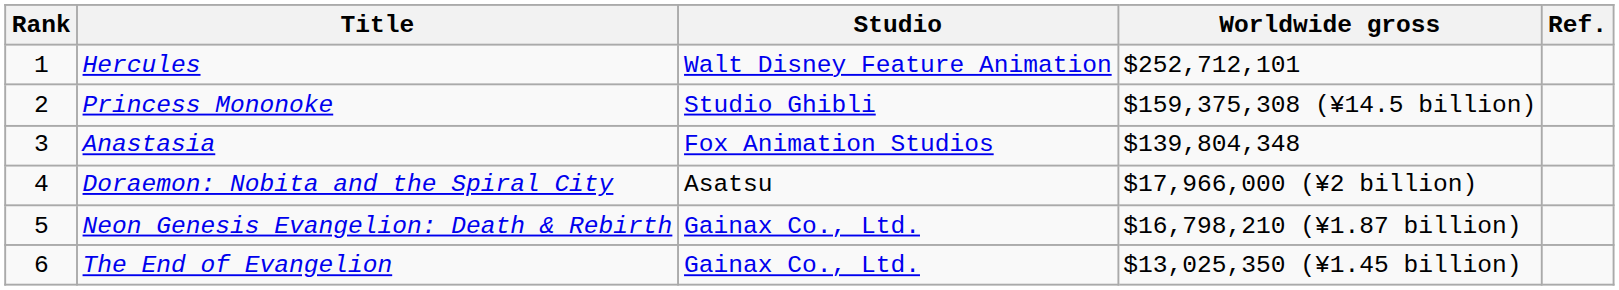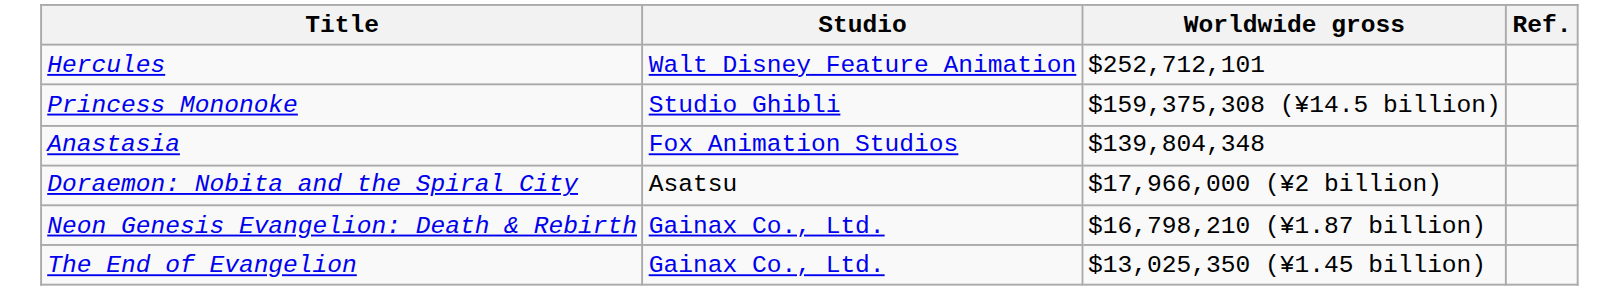- column: Rank | 1 | 2 | 3 | 4 | 5 | 6
